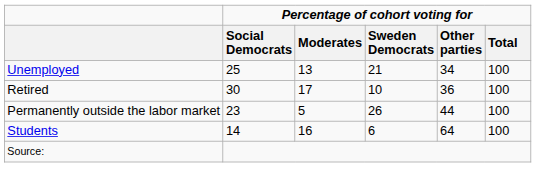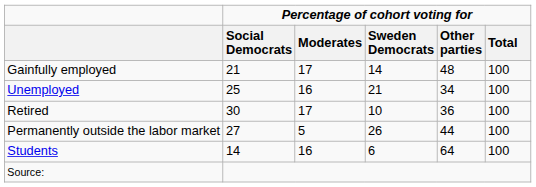+ row: Gainfully employed | 21 | 17 | 14 | 48 | 100
Unemployed | Percentage of cohort voting for / Moderates: 13 -> 16
Permanently outside the labor market | Percentage of cohort voting for / Social Democrats: 23 -> 27
